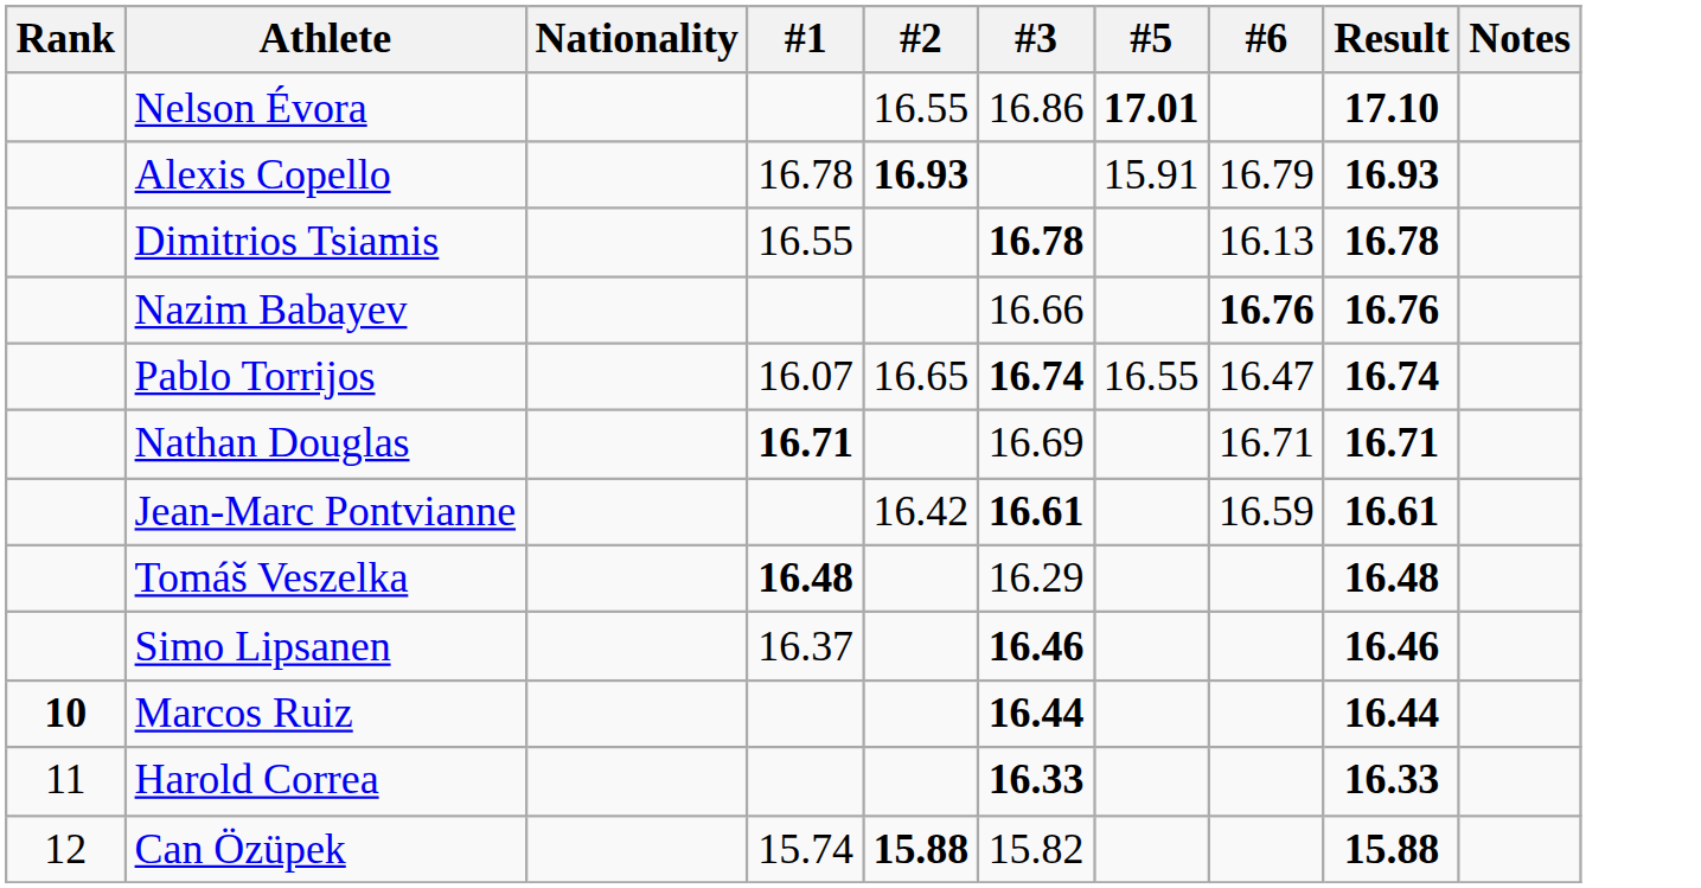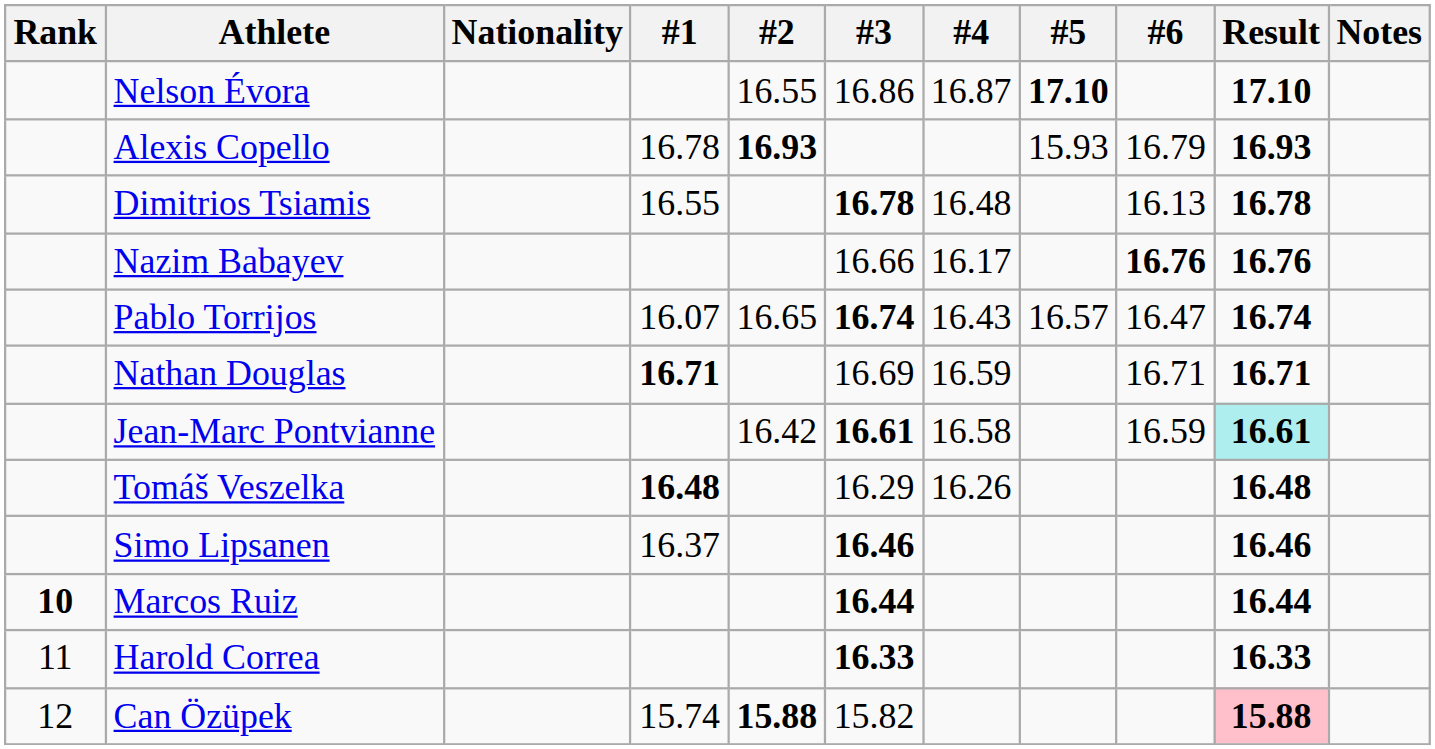+ column: #4 | 16.87 | 16.48 | 16.17 | 16.43 | 16.59 | 16.58 | 16.26
Nelson Évora | #5: 17.01 -> 17.10
Alexis Copello | #5: 15.91 -> 15.93
Pablo Torrijos | #5: 16.55 -> 16.57
Jean-Marc Pontvianne | Result: no background -> paleturquoise background
Can Özüpek | Result: no background -> pink background
